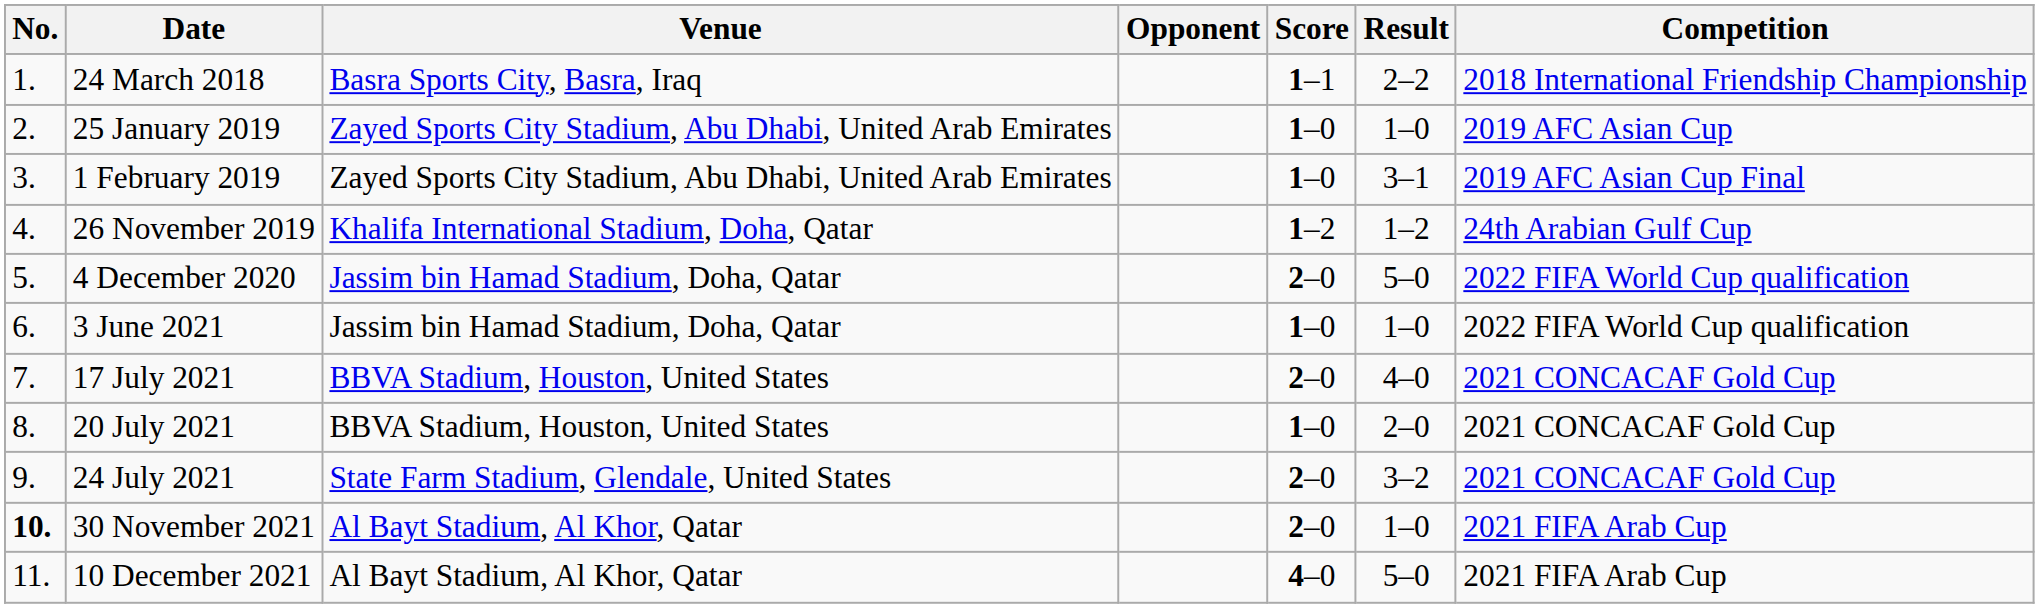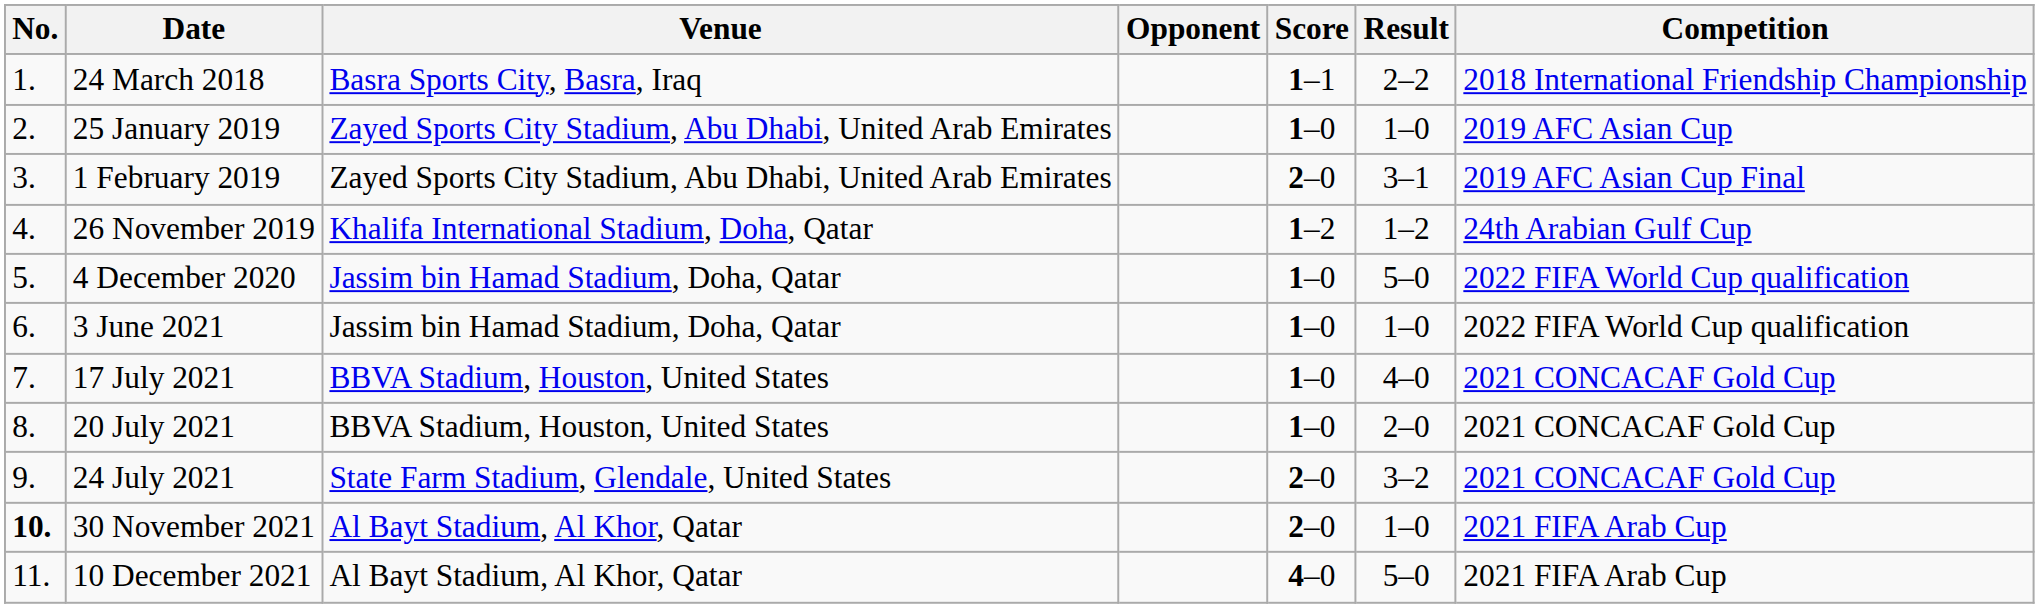1 February 2019 | Score: 1–0 -> 2–0
4 December 2020 | Score: 2–0 -> 1–0
17 July 2021 | Score: 2–0 -> 1–0
